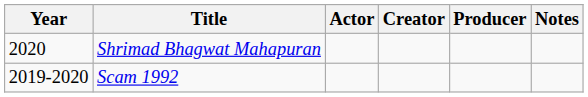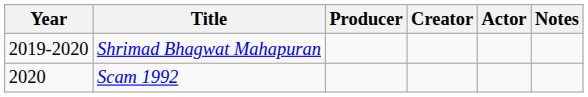columns swapped: Actor <-> Producer
Shrimad Bhagwat Mahapuran | Year: 2020 -> 2019-2020
Scam 1992 | Year: 2019-2020 -> 2020
